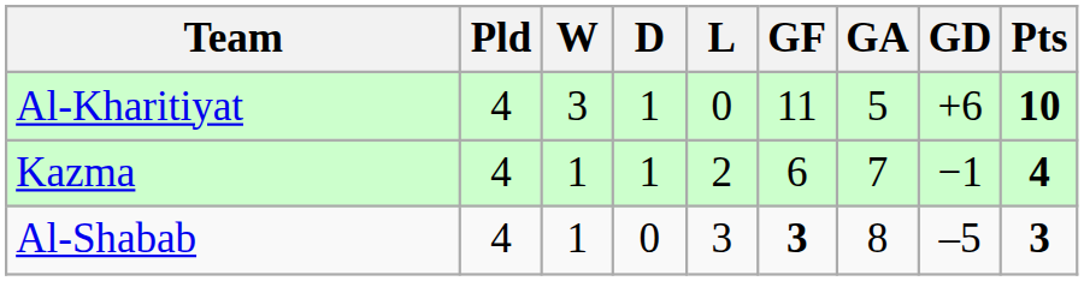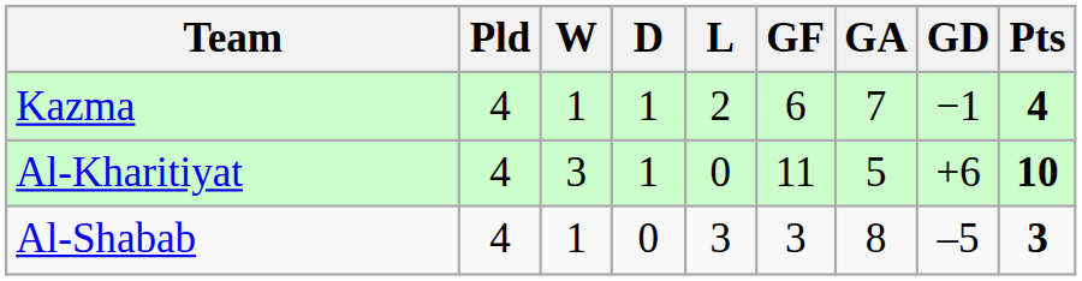rows swapped: Al-Kharitiyat <-> Kazma
Al-Shabab | GF: bold -> normal
